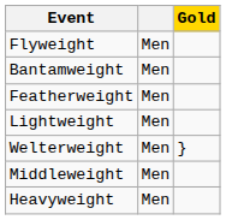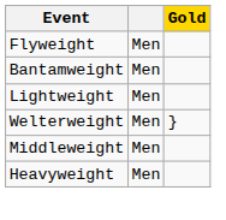- row: Featherweight | Men
